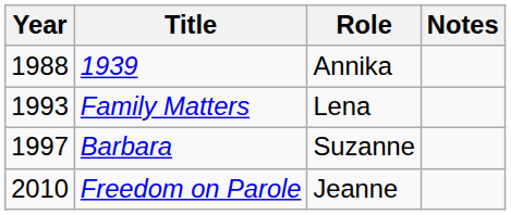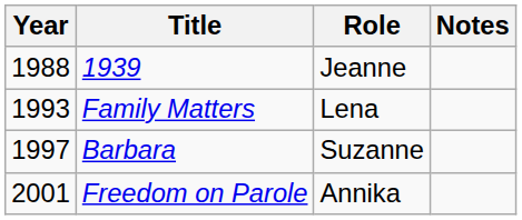1939 | Role: Annika -> Jeanne
Freedom on Parole | Year: 2010 -> 2001
Freedom on Parole | Role: Jeanne -> Annika
